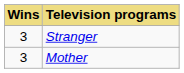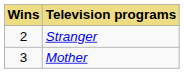Stranger | Wins: 3 -> 2
